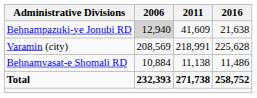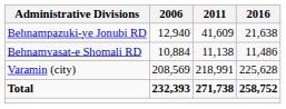Behnampazuki-ye Jonubi RD | 2006: lightgrey background -> no background
rows swapped: Behnamvasat-e Shomali RD <-> Varamin (city)
